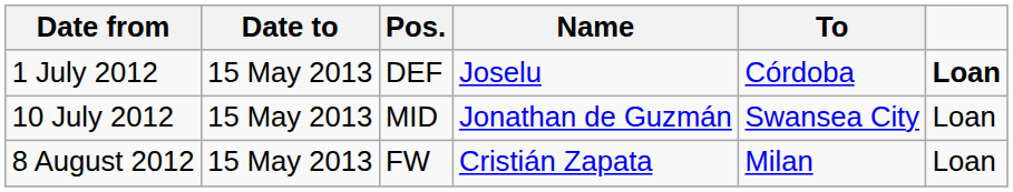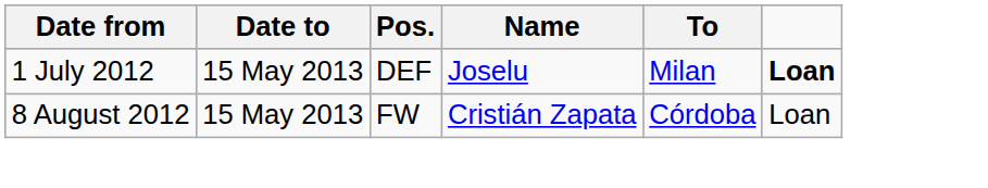1 July 2012 | To: Córdoba -> Milan
- row: 10 July 2012 | 15 May 2013 | MID | Jonathan de Guzmán | Swansea City | Loan
8 August 2012 | To: Milan -> Córdoba
